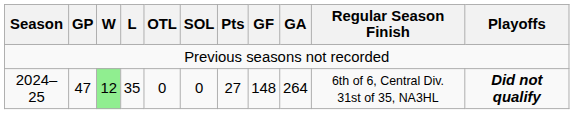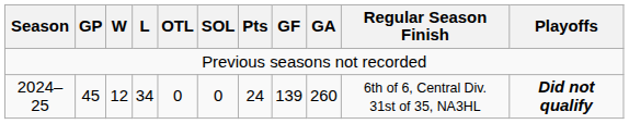2024–25 | GP: 47 -> 45
2024–25 | W: lightgreen background -> no background
2024–25 | L: 35 -> 34
2024–25 | Pts: 27 -> 24
2024–25 | GF: 148 -> 139
2024–25 | GA: 264 -> 260
